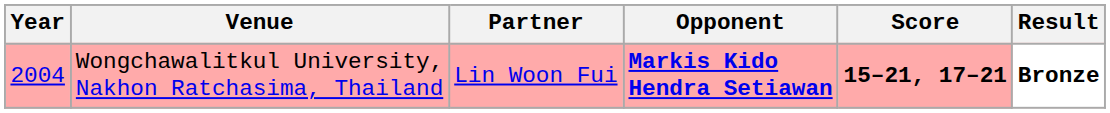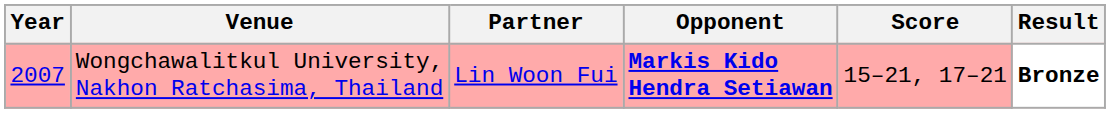Wongchawalitkul University, Nakhon Ratchasima, Thailand | Year: 2004 -> 2007
Wongchawalitkul University, Nakhon Ratchasima, Thailand | Score: bold -> normal
